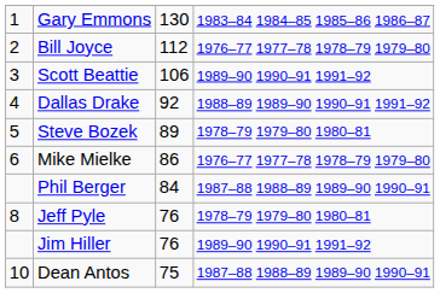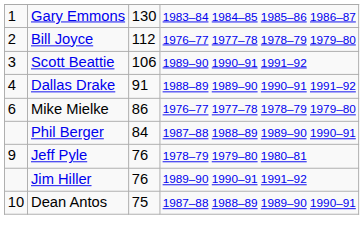Dallas Drake | column 3: 92 -> 91
- row: 5 | Steve Bozek | 89 | 1978–79 1979–80 1980–81
Jeff Pyle | column 1: 8 -> 9
